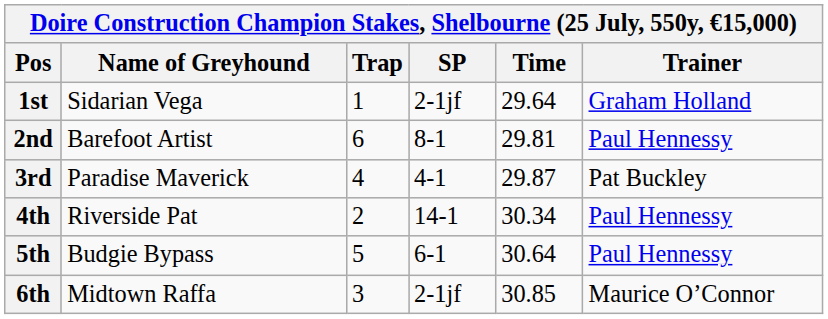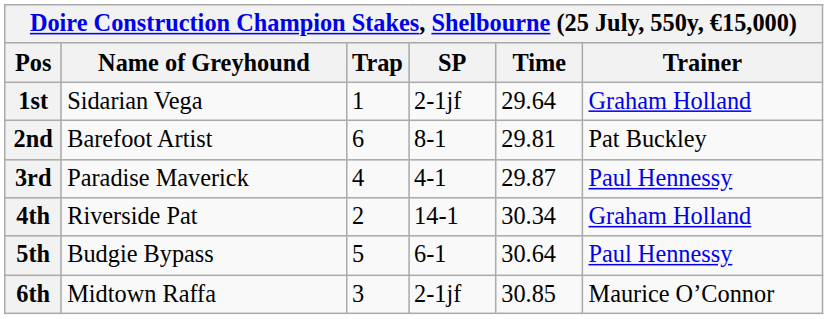2nd | Trainer: Paul Hennessy -> Pat Buckley
3rd | Trainer: Pat Buckley -> Paul Hennessy
4th | Trainer: Paul Hennessy -> Graham Holland
